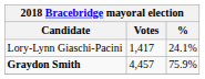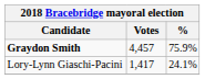rows swapped: Graydon Smith <-> Lory-Lynn Giaschi-Pacini
